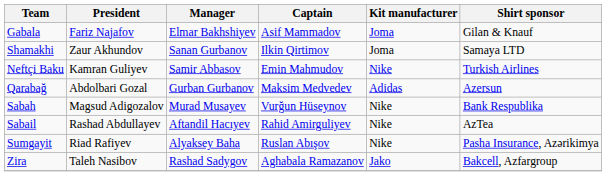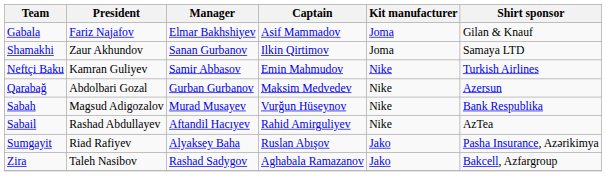Qarabağ | Kit manufacturer: Adidas -> Nike
Sumgayit | Kit manufacturer: Nike -> Jako
